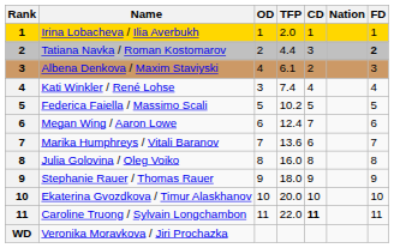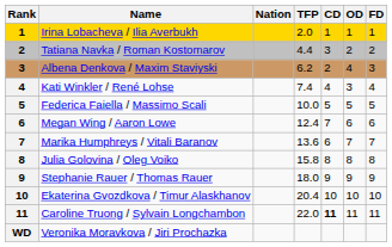columns swapped: Nation <-> OD
Tatiana Navka / Roman Kostomarov | FD: bold -> normal
Albena Denkova / Maxim Staviyski | TFP: 6.1 -> 6.2
Federica Faiella / Massimo Scali | TFP: 10.2 -> 10.0
Julia Golovina / Oleg Voiko | TFP: 16.0 -> 15.8
Ekaterina Gvozdkova / Timur Alaskhanov | TFP: 20.0 -> 20.4
